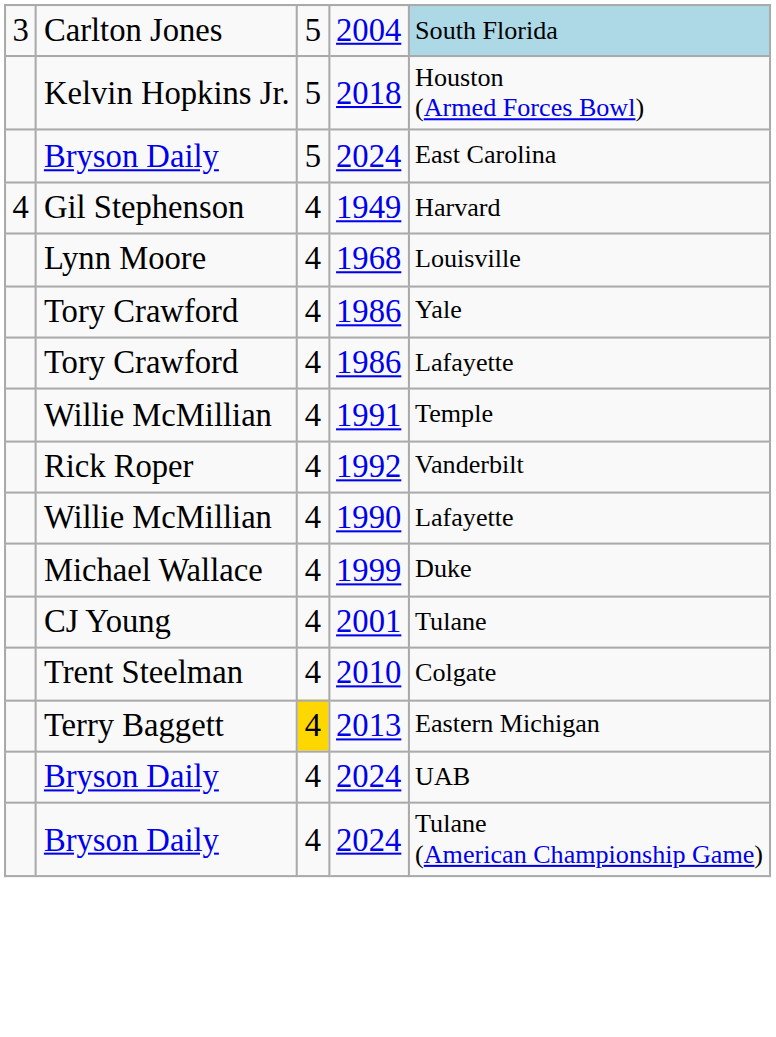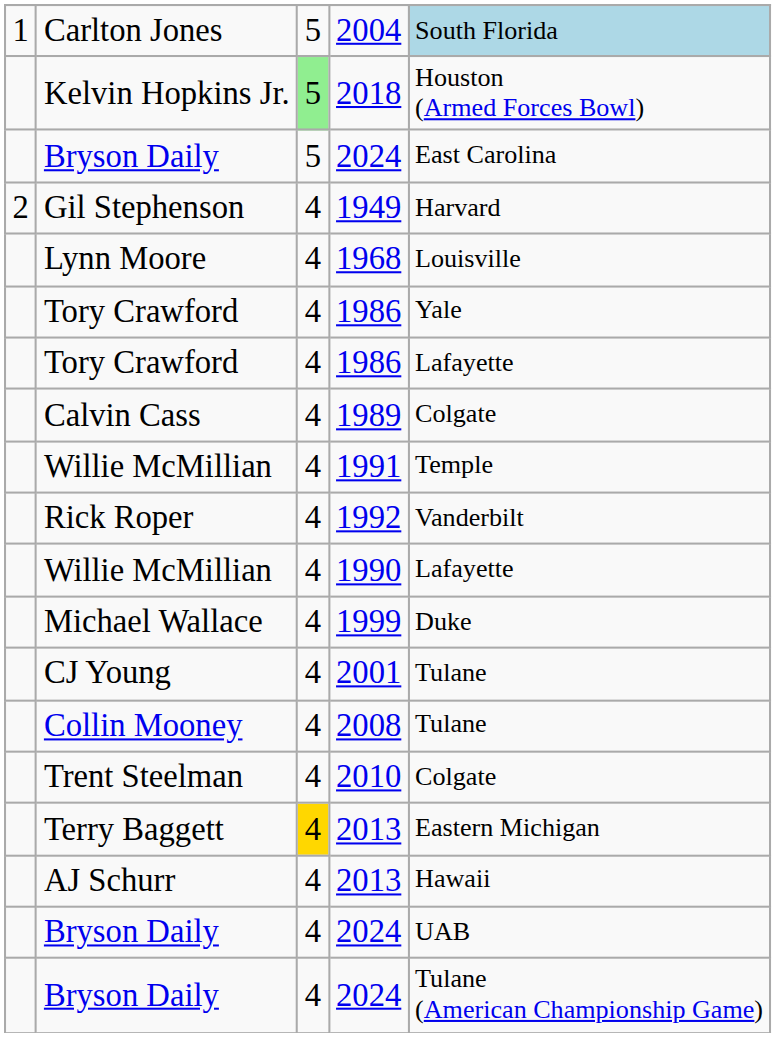Carlton Jones | column 1: 3 -> 1
Kelvin Hopkins Jr. | column 3: no background -> lightgreen background
Gil Stephenson | column 1: 4 -> 2
+ row: Calvin Cass | 4 | 1989 | Colgate
+ row: Collin Mooney | 4 | 2008 | Tulane
+ row: AJ Schurr | 4 | 2013 | Hawaii
